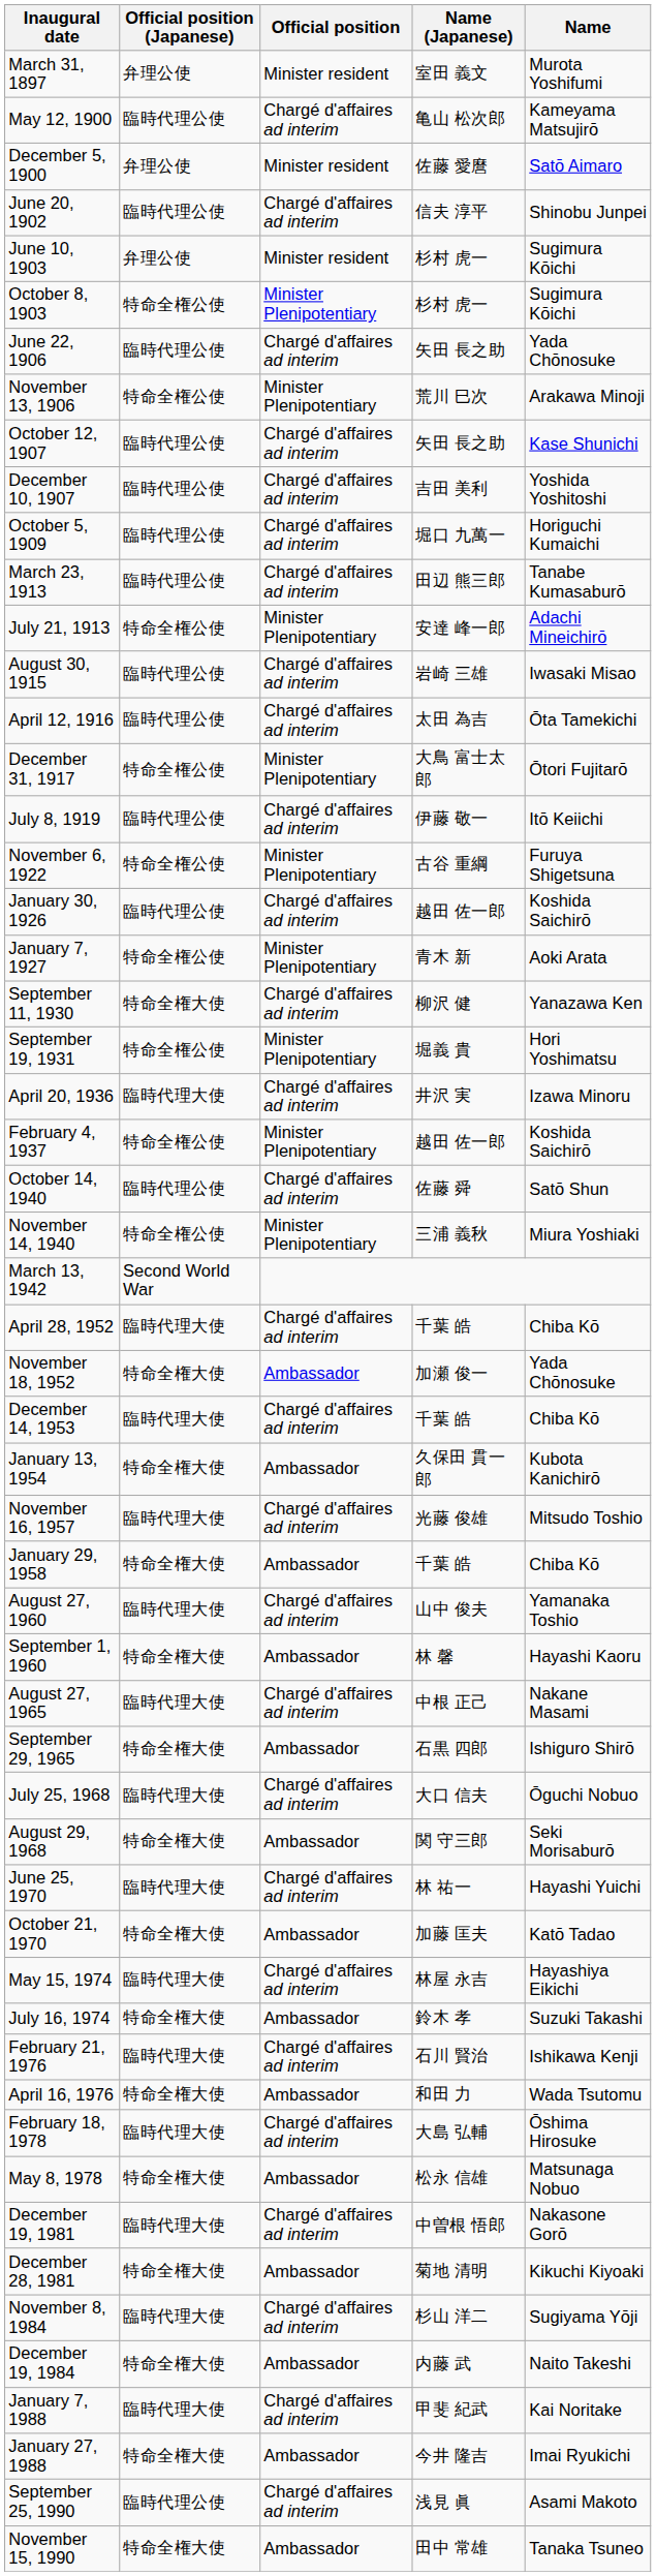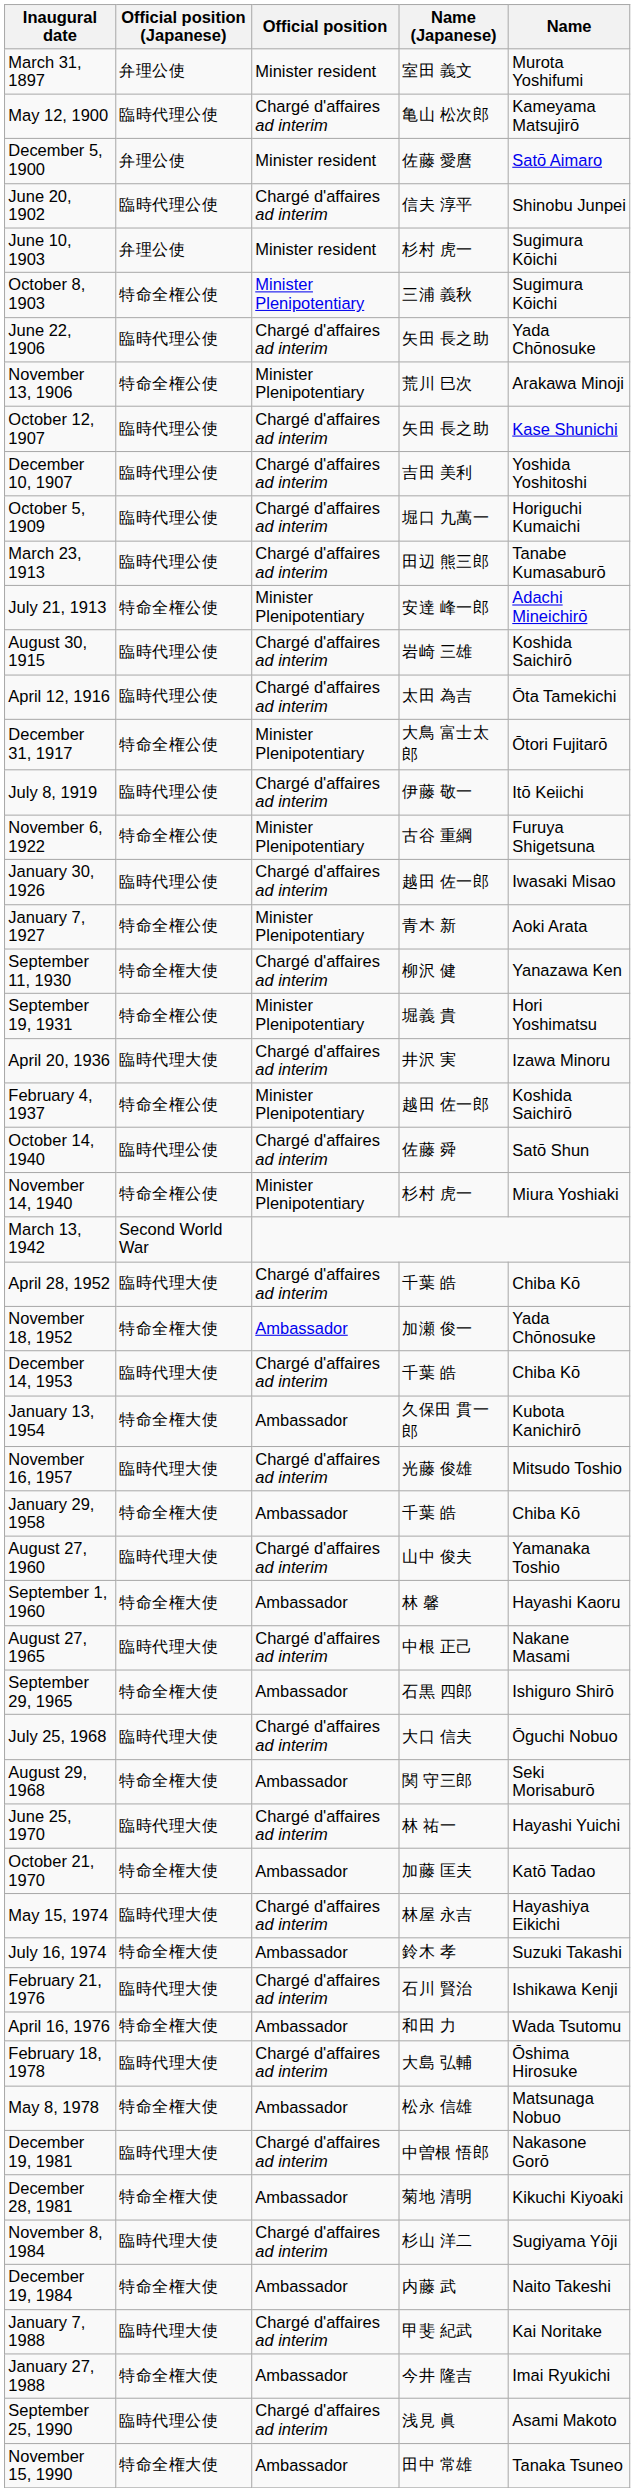October 8, 1903 | Name (Japanese): 杉村 虎一 -> 三浦 義秋
August 30, 1915 | Name: Iwasaki Misao -> Koshida Saichirō
January 30, 1926 | Name: Koshida Saichirō -> Iwasaki Misao
November 14, 1940 | Name (Japanese): 三浦 義秋 -> 杉村 虎一
